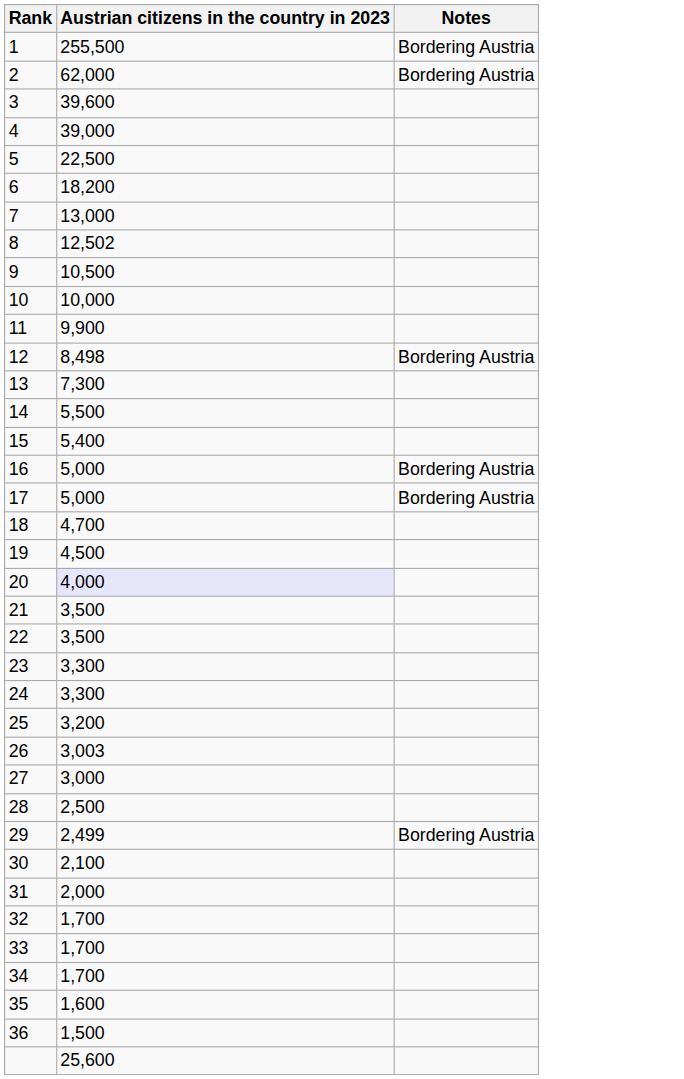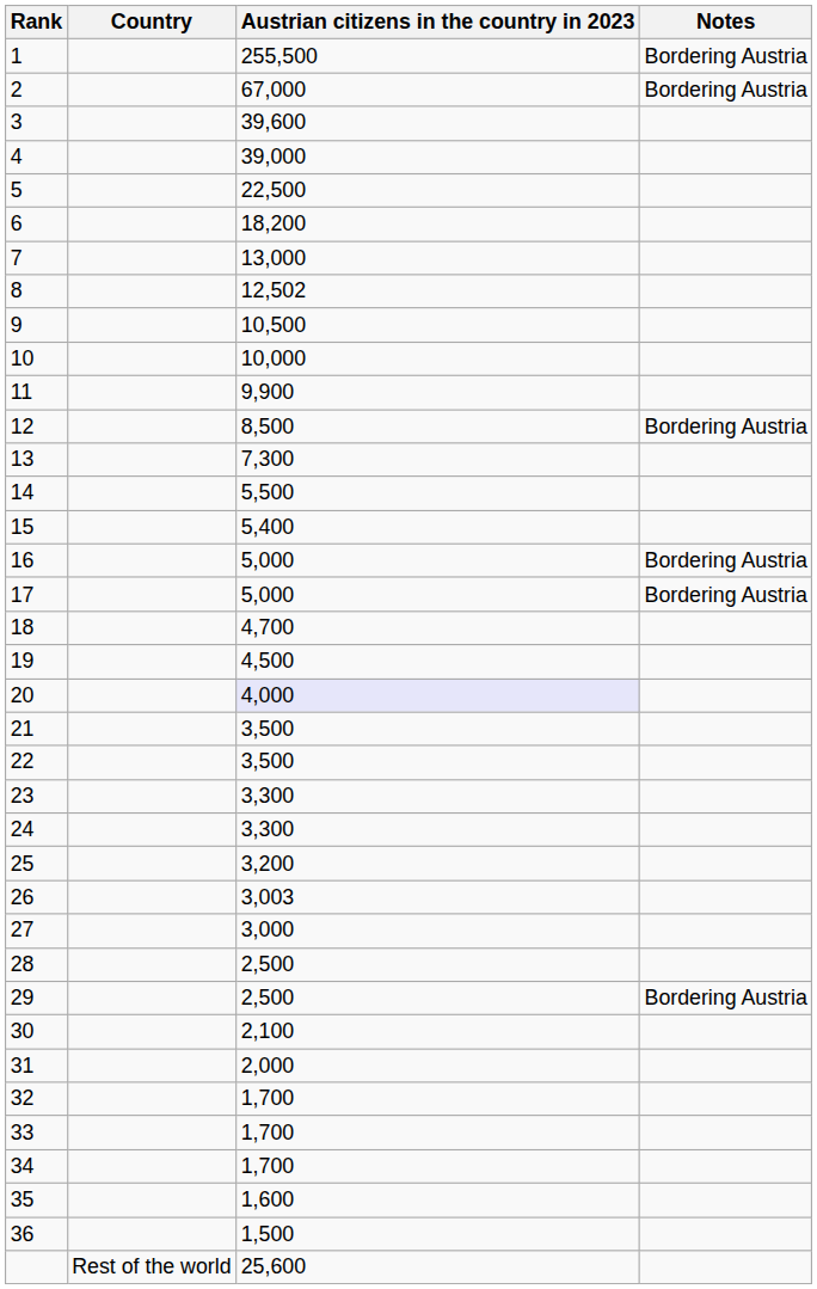+ column: Country | Rest of the world
2 | Austrian citizens in the country in 2023: 62,000 -> 67,000
12 | Austrian citizens in the country in 2023: 8,498 -> 8,500
29 | Austrian citizens in the country in 2023: 2,499 -> 2,500
